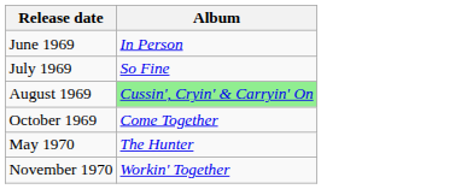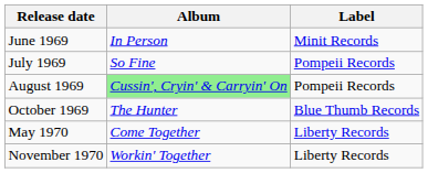+ column: Label | Minit Records | Pompeii Records | Pompeii Records | Blue Thumb Records | Liberty Records | Liberty Records
October 1969 | Album: Come Together -> The Hunter
May 1970 | Album: The Hunter -> Come Together
